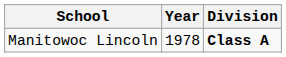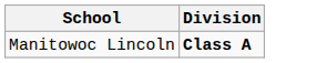- column: Year | 1978
